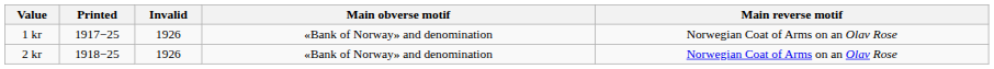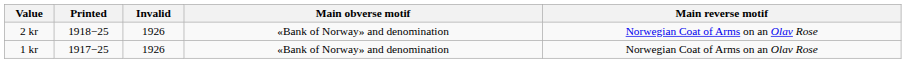rows swapped: 2 kr <-> 1 kr
